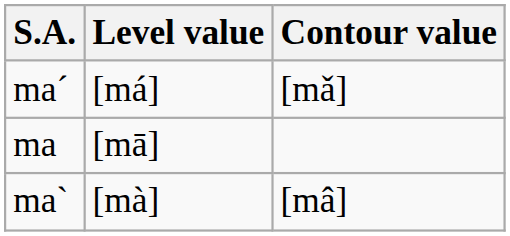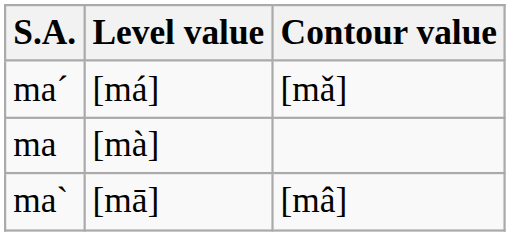ma | Level value: [mā] -> [mà]
ma` | Level value: [mà] -> [mā]
